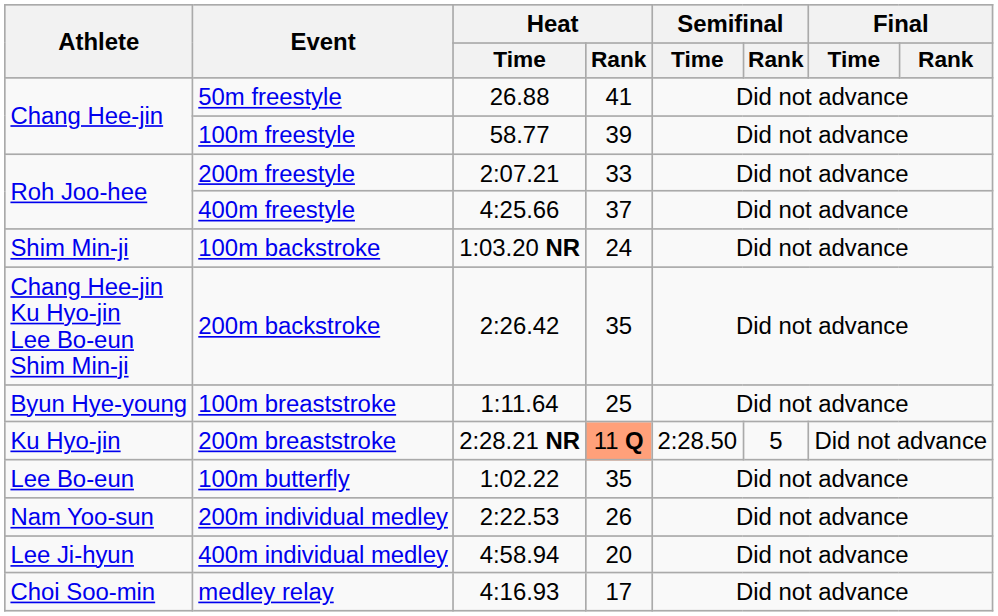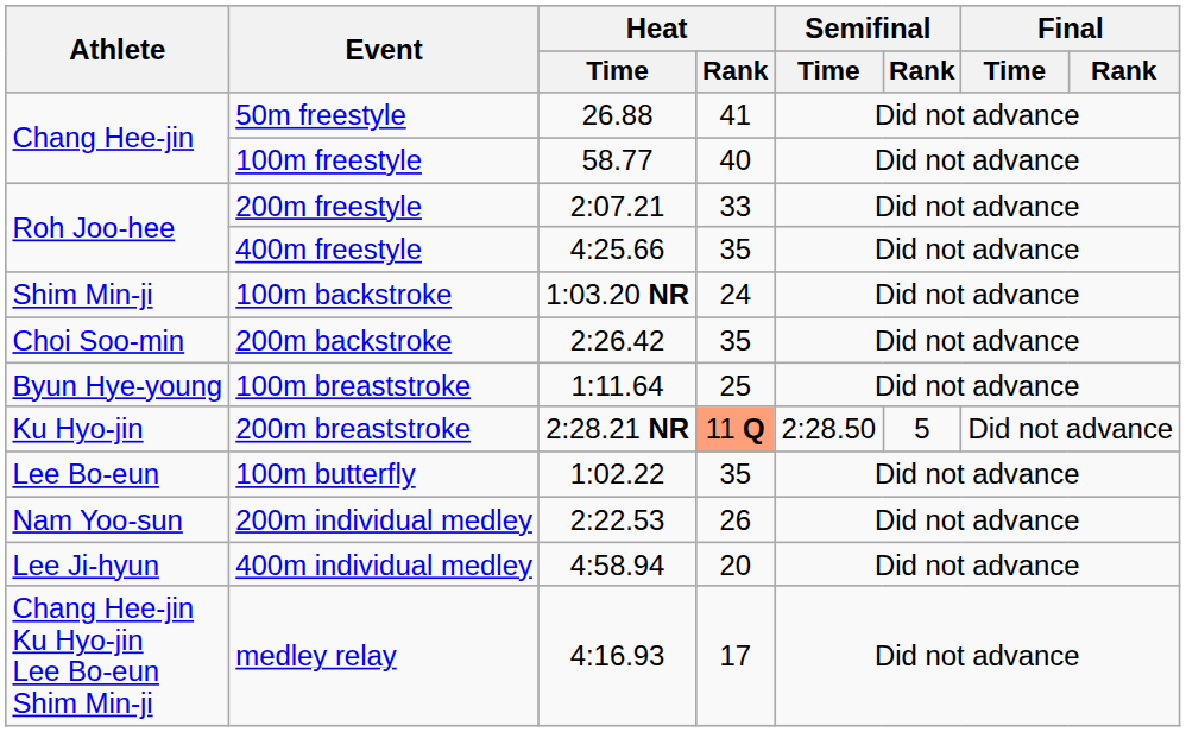100m freestyle | Heat / Rank: 39 -> 40
400m freestyle | Heat / Rank: 37 -> 35
200m backstroke | Athlete: Chang Hee-jin Ku Hyo-jin Lee Bo-eun Shim Min-ji -> Choi Soo-min
medley relay | Athlete: Choi Soo-min -> Chang Hee-jin Ku Hyo-jin Lee Bo-eun Shim Min-ji
